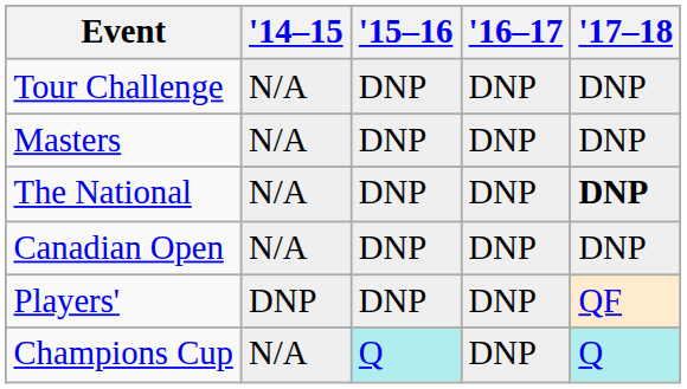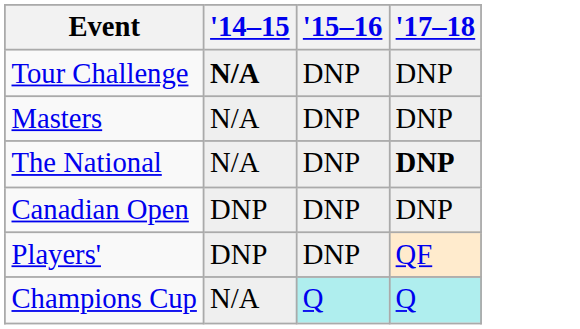- column: '16–17 | DNP | DNP | DNP | DNP | DNP | DNP
Tour Challenge | '14–15: normal -> bold
Canadian Open | '14–15: N/A -> DNP
